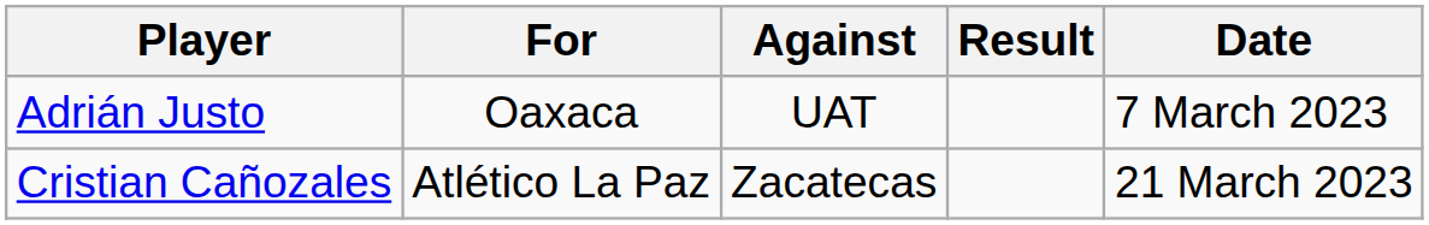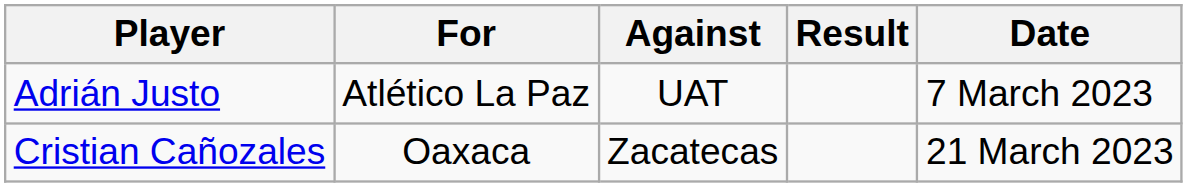Adrián Justo | For: Oaxaca -> Atlético La Paz
Cristian Cañozales | For: Atlético La Paz -> Oaxaca
